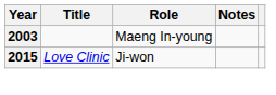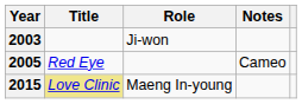2003 | Role: Maeng In-young -> Ji-won
+ row: 2005 | Red Eye | Cameo
2015 | Title: no background -> khaki background
2015 | Role: Ji-won -> Maeng In-young
